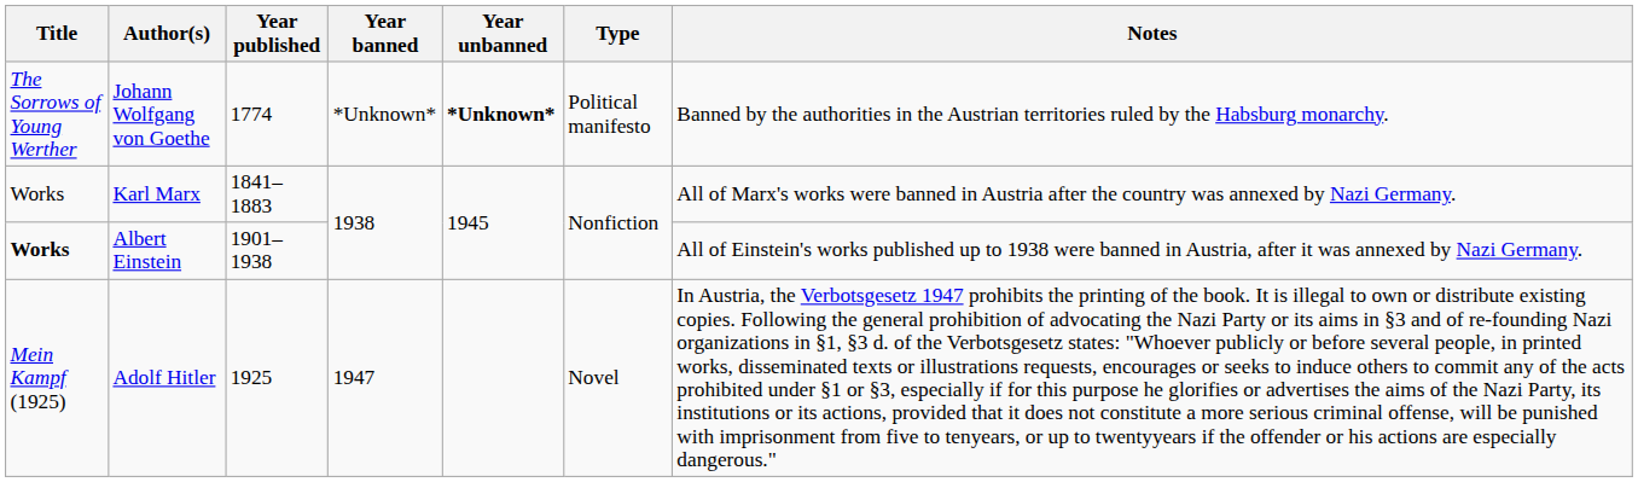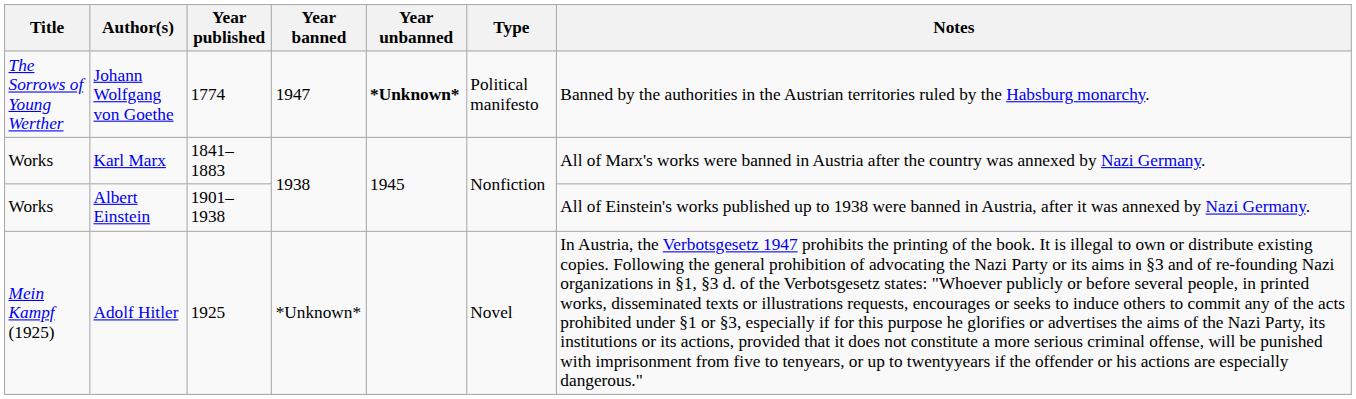Johann Wolfgang von Goethe | Year banned: *Unknown* -> 1947
Albert Einstein | Title: bold -> normal
Adolf Hitler | Year banned: 1947 -> *Unknown*
